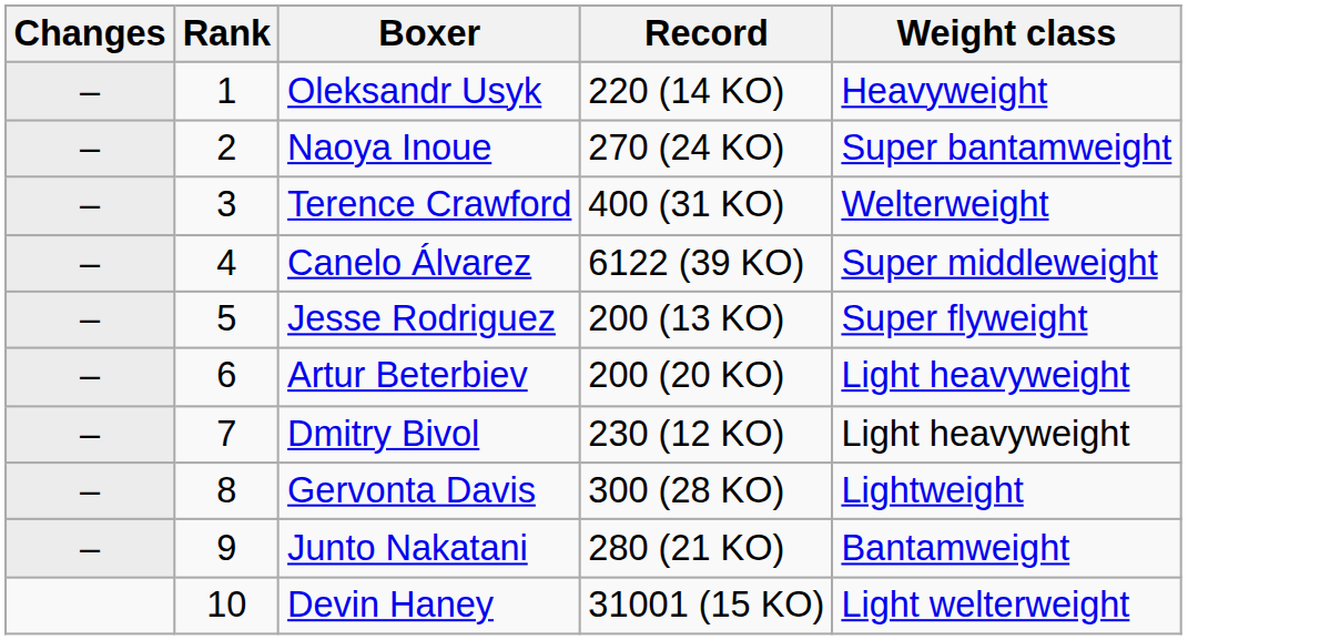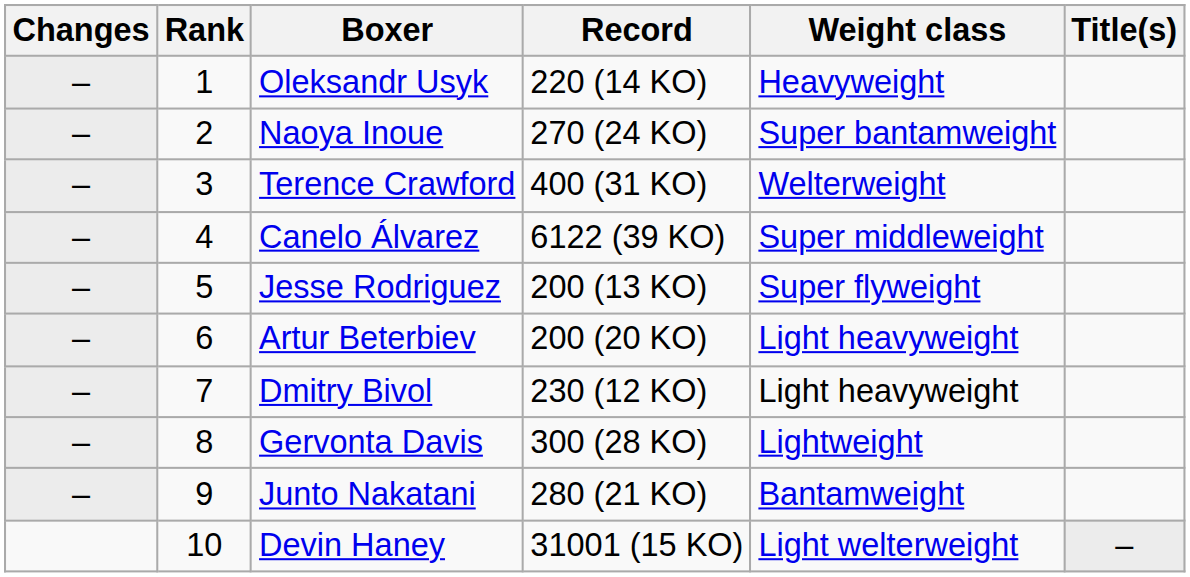+ column: Title(s) | –
